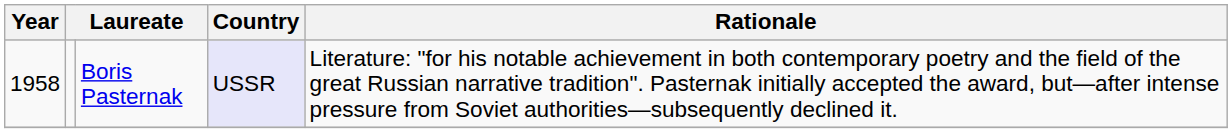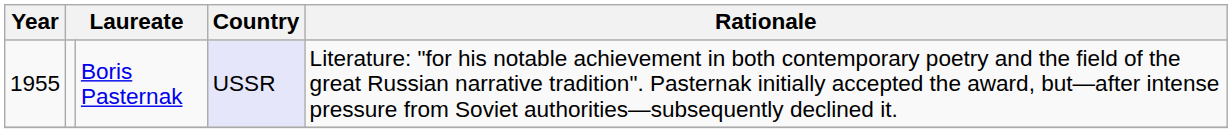Boris Pasternak | Year: 1958 -> 1955
